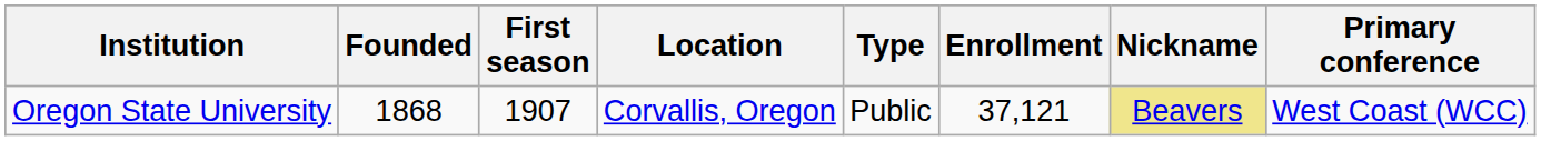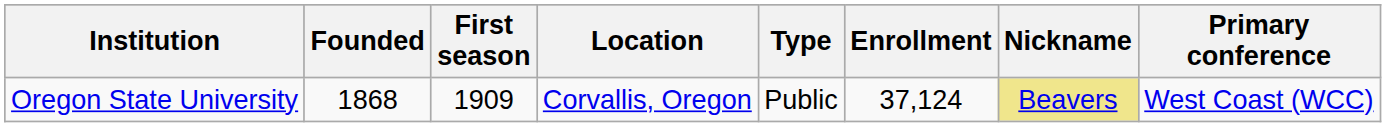Oregon State University | First season: 1907 -> 1909
Oregon State University | Enrollment: 37,121 -> 37,124
